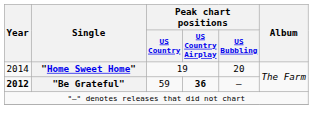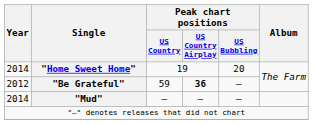"Be Grateful" | Year: bold -> normal
+ row: 2014 | "Mud" | — | — | —
